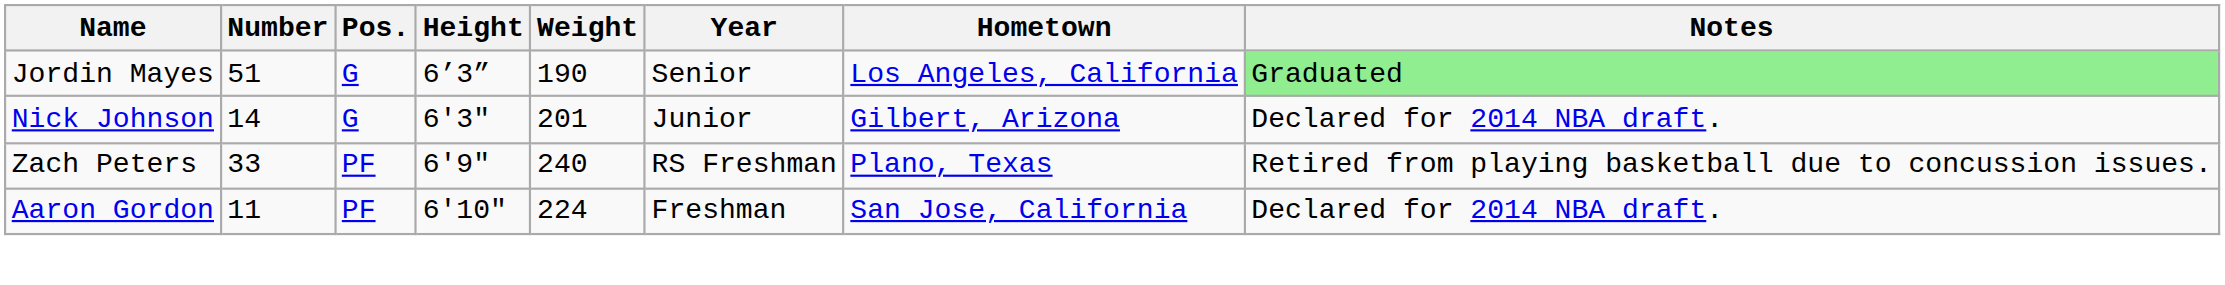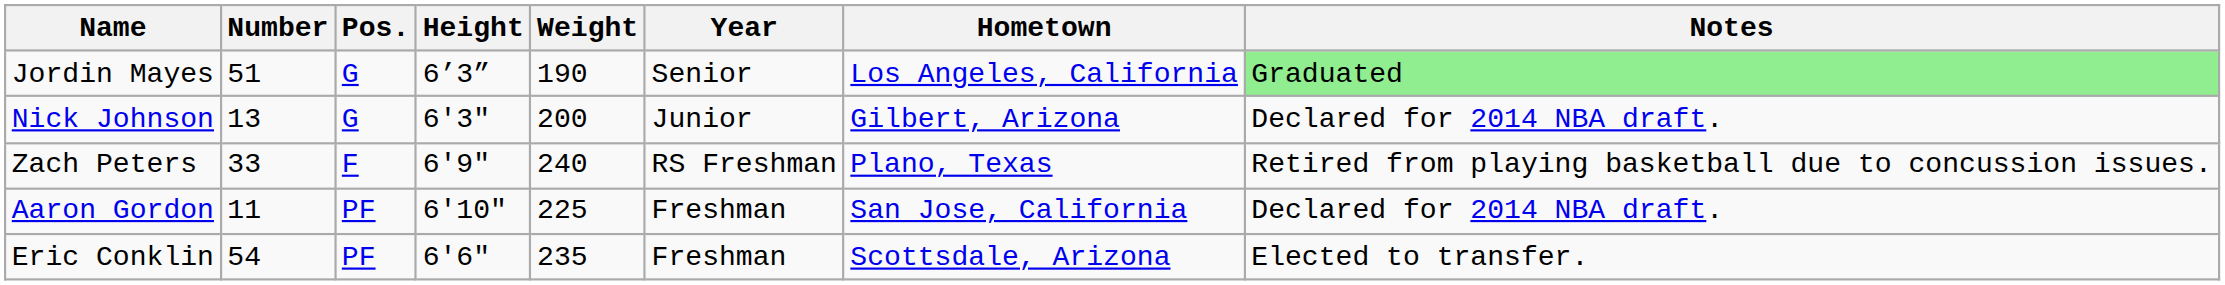Nick Johnson | Number: 14 -> 13
Nick Johnson | Weight: 201 -> 200
Zach Peters | Pos.: PF -> F
Aaron Gordon | Weight: 224 -> 225
+ row: Eric Conklin | 54 | PF | 6'6" | 235 | Freshman | Scottsdale, Arizona | Elected to transfer.
